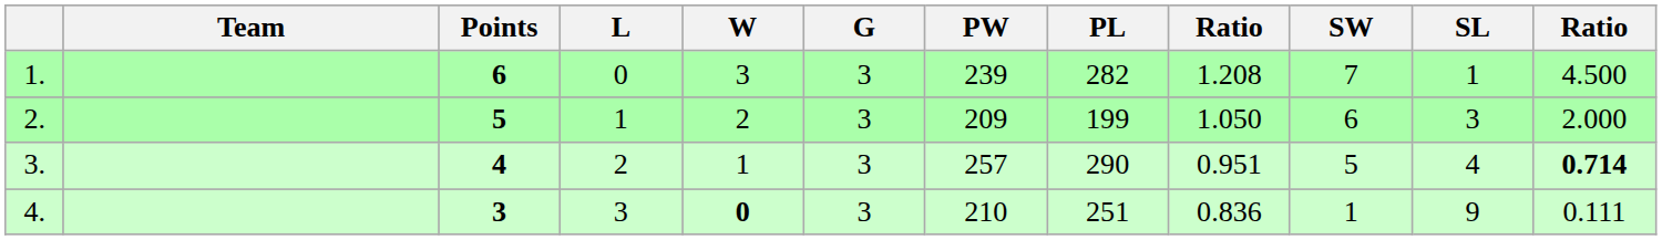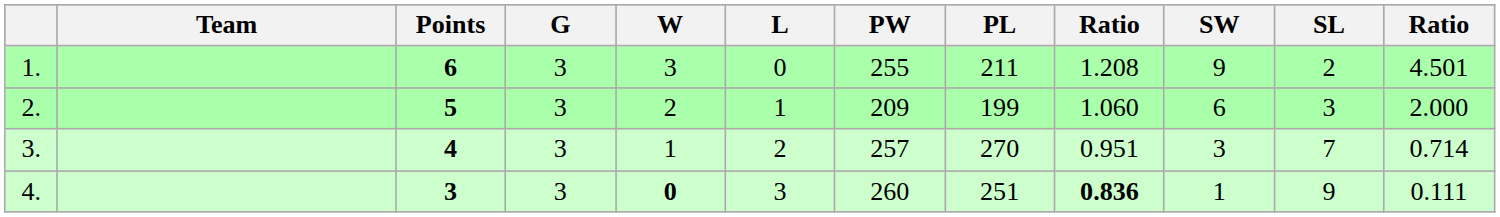columns swapped: G <-> L
1. | PW: 239 -> 255
1. | PL: 282 -> 211
1. | SW: 7 -> 9
1. | SL: 1 -> 2
1. | column 12: 4.500 -> 4.501
2. | column 9: 1.050 -> 1.060
3. | PL: 290 -> 270
3. | SW: 5 -> 3
3. | SL: 4 -> 7
3. | column 12: bold -> normal
4. | PW: 210 -> 260
4. | column 9: normal -> bold
